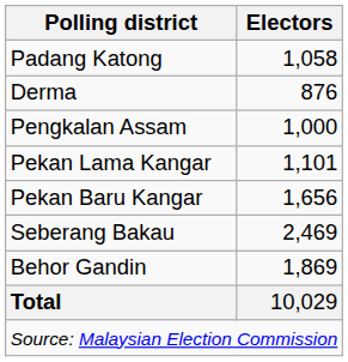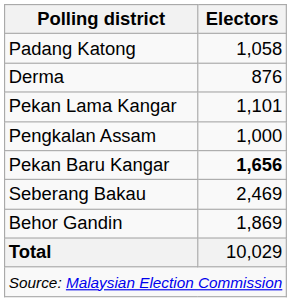rows swapped: Pekan Lama Kangar <-> Pengkalan Assam
Pekan Baru Kangar | Electors: normal -> bold
